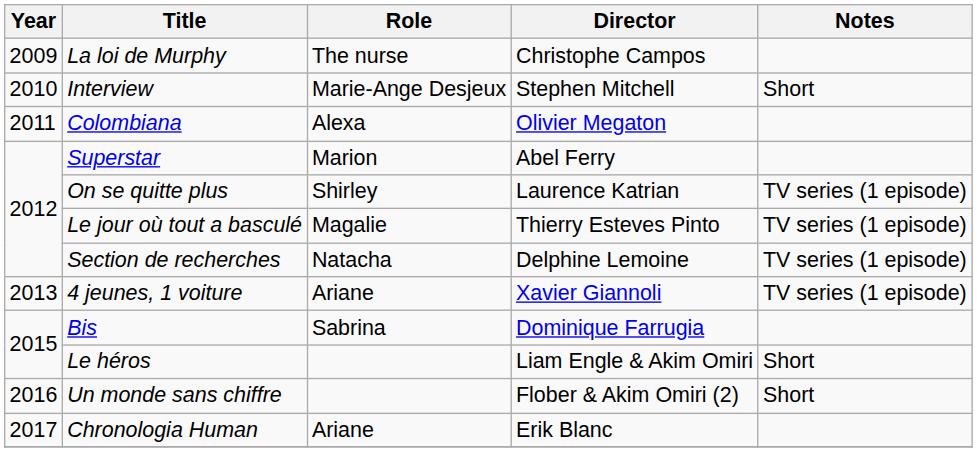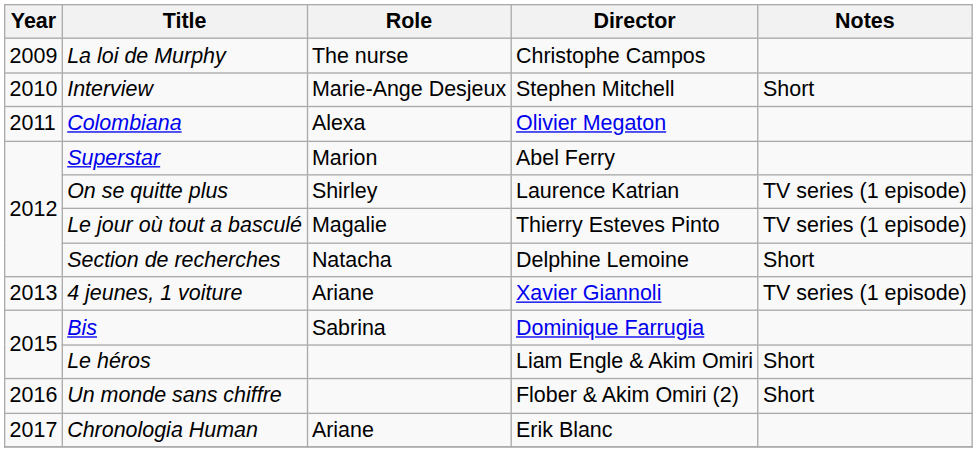Section de recherches | Notes: TV series (1 episode) -> Short
